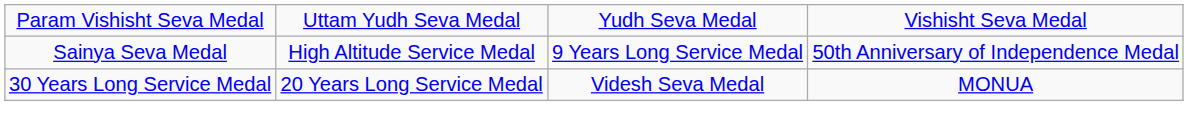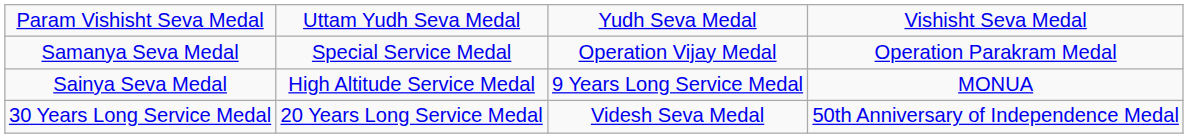+ row: Samanya Seva Medal | Special Service Medal | Operation Vijay Medal | Operation Parakram Medal
Sainya Seva Medal | column 4: 50th Anniversary of Independence Medal -> MONUA
30 Years Long Service Medal | column 4: MONUA -> 50th Anniversary of Independence Medal
